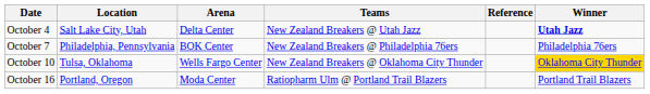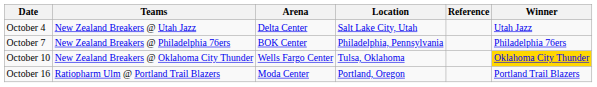columns swapped: Teams <-> Location
October 4 | Winner: bold -> normal
